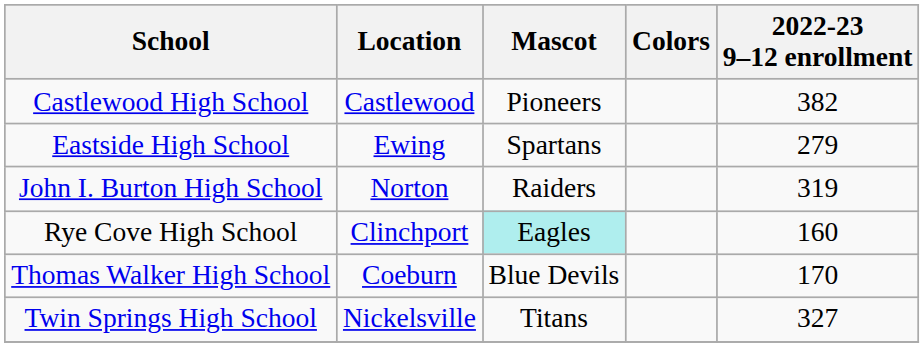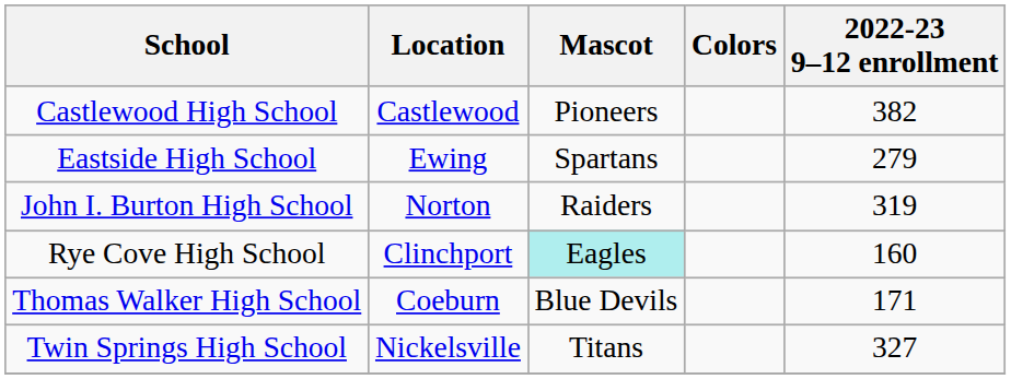Thomas Walker High School | 2022-23 9–12 enrollment: 170 -> 171
